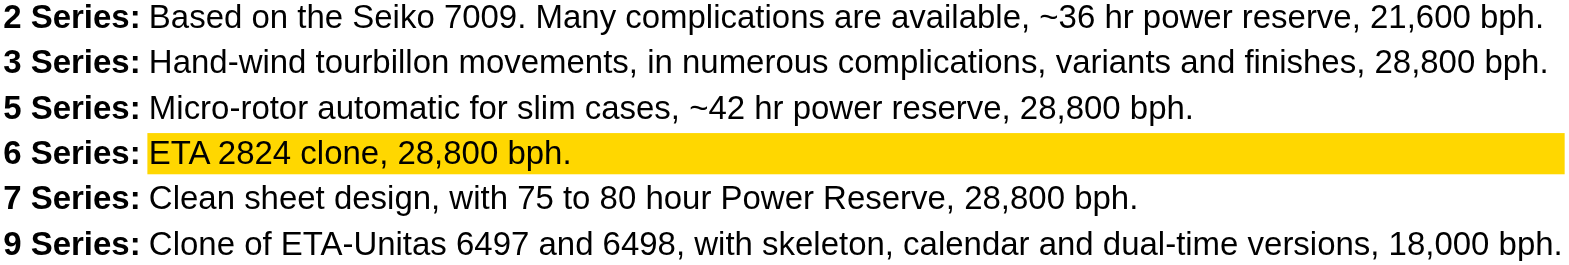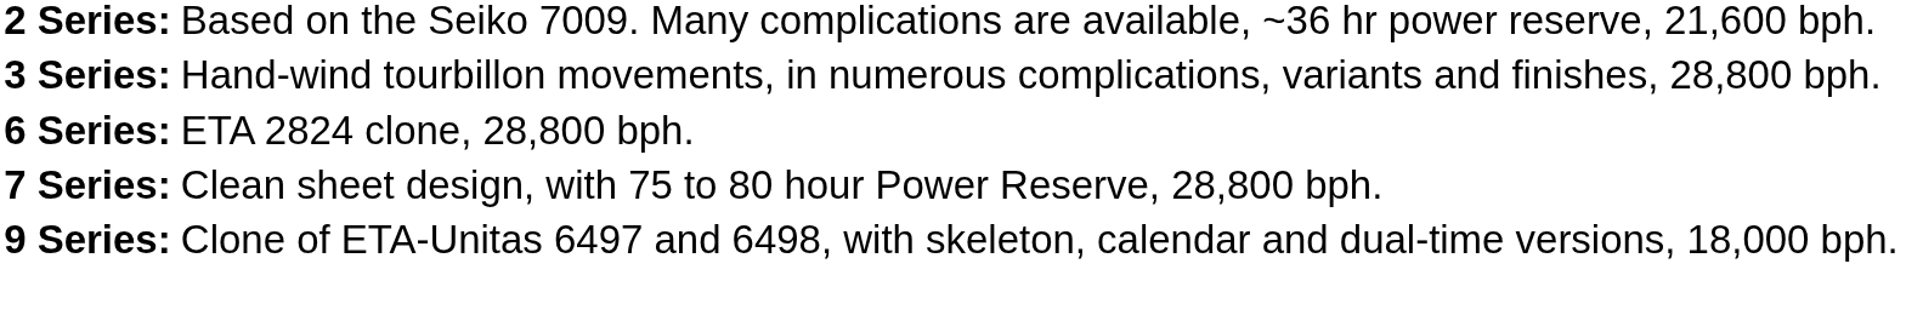- row: 5 Series: | Micro-rotor automatic for slim cases, ~42 hr power reserve, 28,800 bph.
6 Series: | column 2: gold background -> no background
